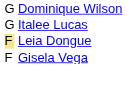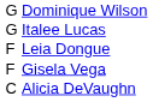Leia Dongue | column 1: khaki background -> no background
+ row: C | Alicia DeVaughn
